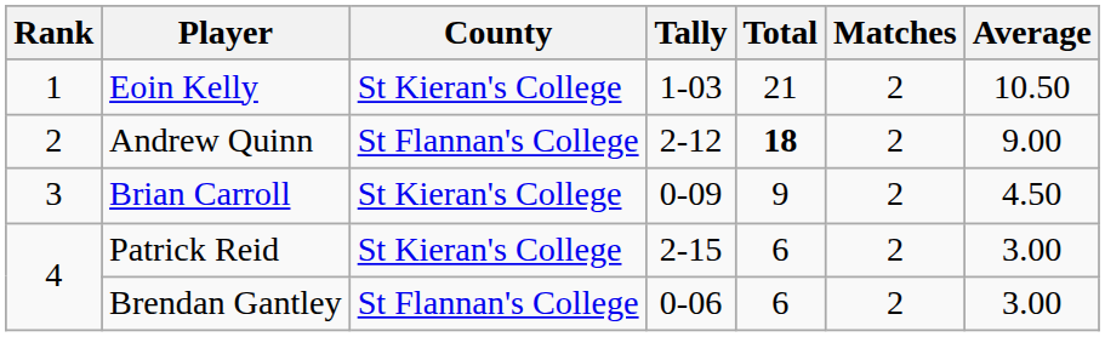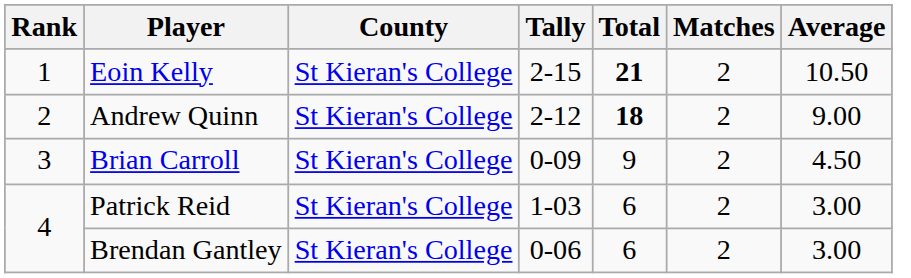Eoin Kelly | Tally: 1-03 -> 2-15
Eoin Kelly | Total: normal -> bold
Andrew Quinn | County: St Flannan's College -> St Kieran's College
Patrick Reid | Tally: 2-15 -> 1-03
Brendan Gantley | County: St Flannan's College -> St Kieran's College
